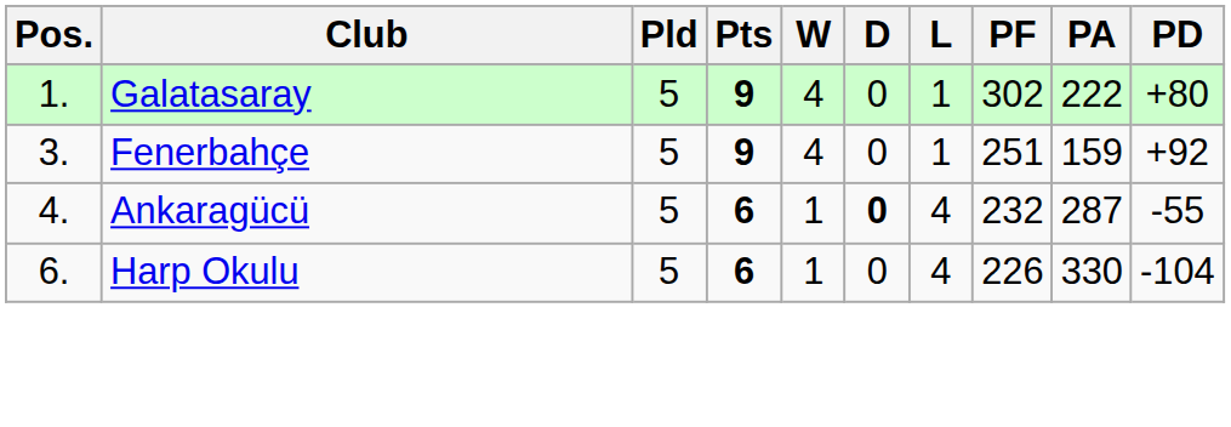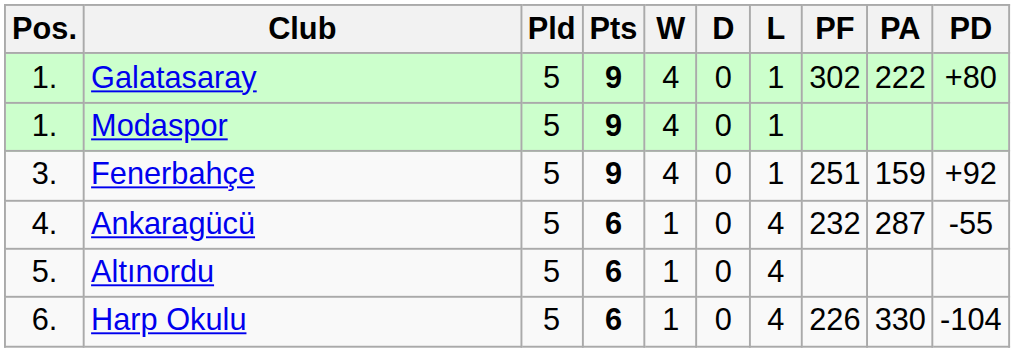+ row: 1. | Modaspor | 5 | 9 | 4 | 0 | 1
Ankaragücü | D: bold -> normal
+ row: 5. | Altınordu | 5 | 6 | 1 | 0 | 4
